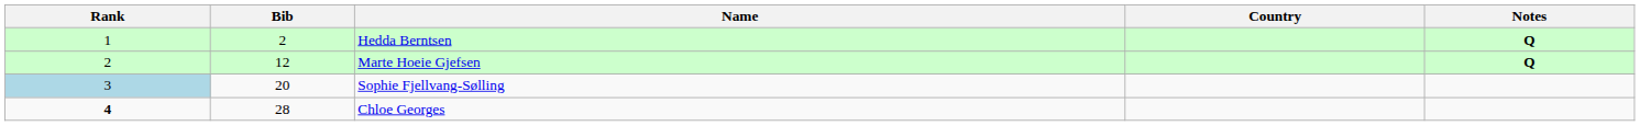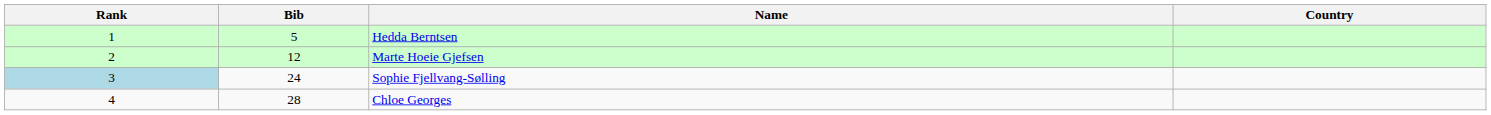- column: Notes | Q | Q
Hedda Berntsen | Bib: 2 -> 5
Sophie Fjellvang-Sølling | Bib: 20 -> 24
Chloe Georges | Rank: bold -> normal
